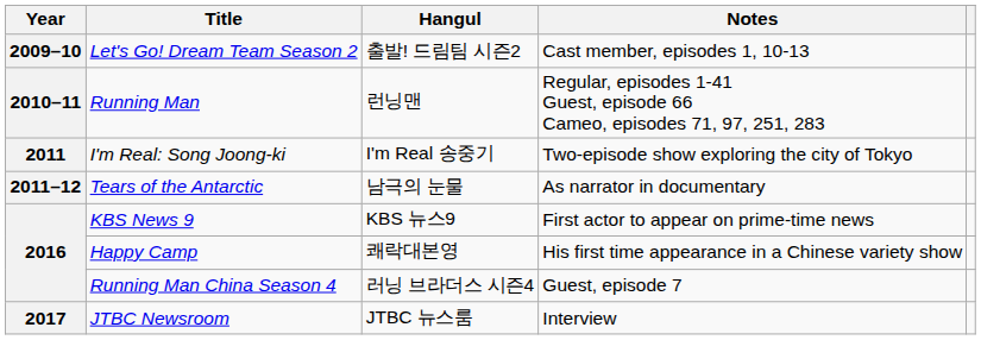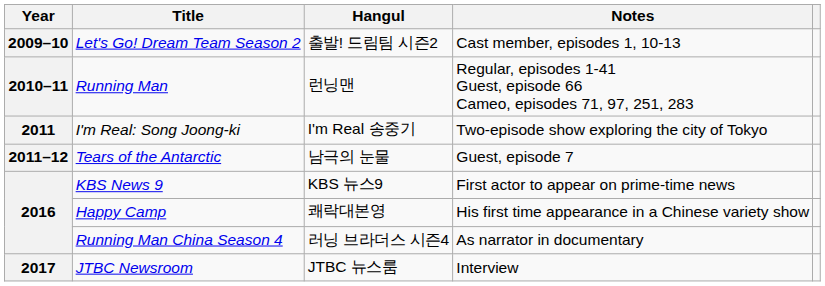Tears of the Antarctic | Notes: As narrator in documentary -> Guest, episode 7
Running Man China Season 4 | Notes: Guest, episode 7 -> As narrator in documentary
